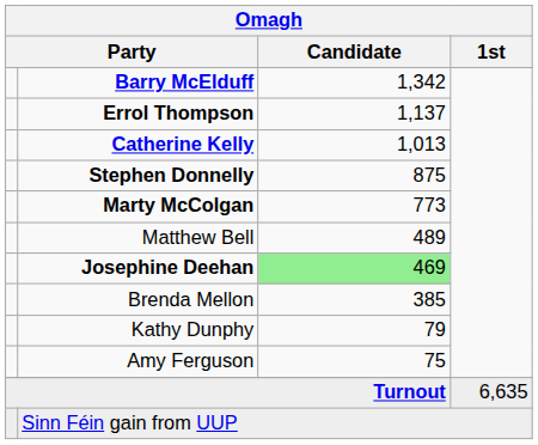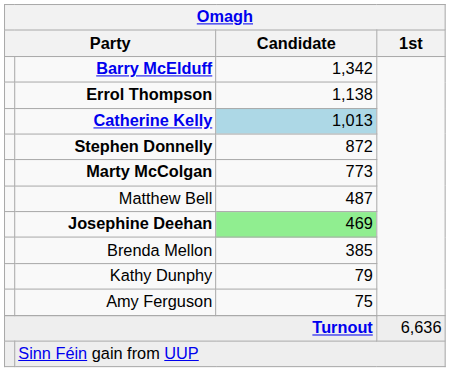Errol Thompson | Omagh / Candidate: 1,137 -> 1,138
Catherine Kelly | Omagh / Candidate: no background -> lightblue background
Stephen Donnelly | Omagh / Candidate: 875 -> 872
Matthew Bell | Omagh / Candidate: 489 -> 487
Turnout | Omagh / 1st: 6,635 -> 6,636
